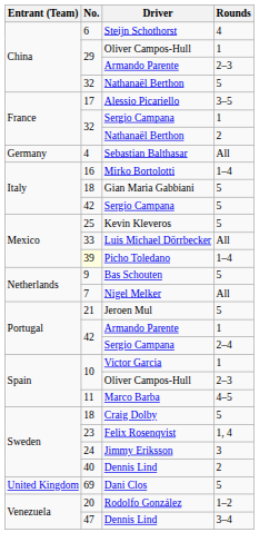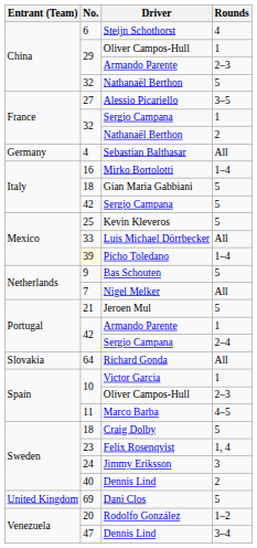Alessio Picariello | No.: 17 -> 27
+ row: Slovakia | 64 | Richard Gonda | All
